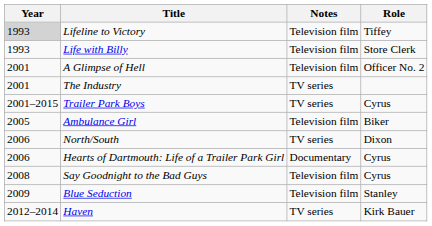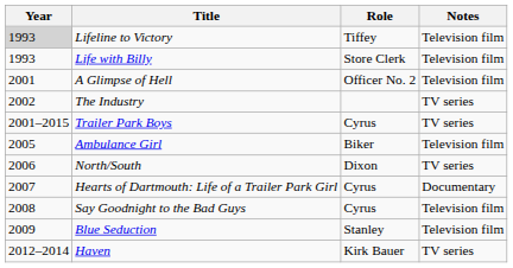columns swapped: Role <-> Notes
The Industry | Year: 2001 -> 2002
Hearts of Dartmouth: Life of a Trailer Park Girl | Year: 2006 -> 2007
